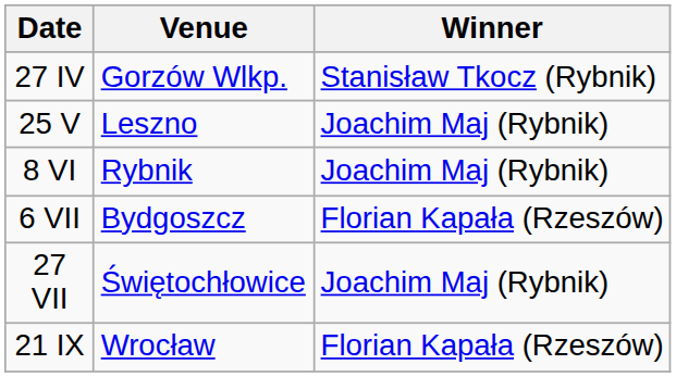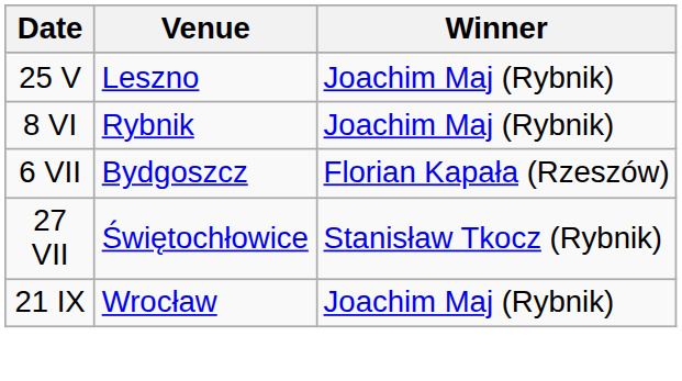- row: 27 IV | Gorzów Wlkp. | Stanisław Tkocz (Rybnik)
27 VII | Winner: Joachim Maj (Rybnik) -> Stanisław Tkocz (Rybnik)
21 IX | Winner: Florian Kapała (Rzeszów) -> Joachim Maj (Rybnik)
